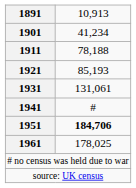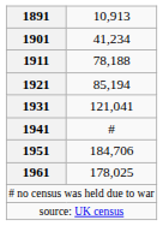1921 | column 2: 85,193 -> 85,194
1931 | column 2: 131,061 -> 121,041
1951 | column 2: bold -> normal
